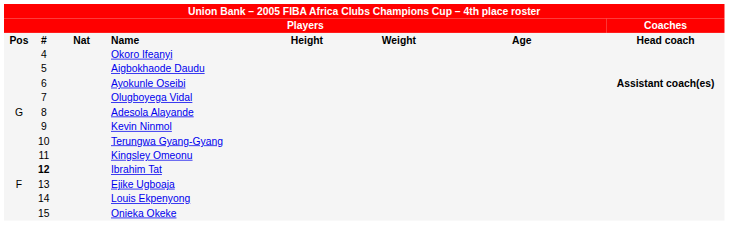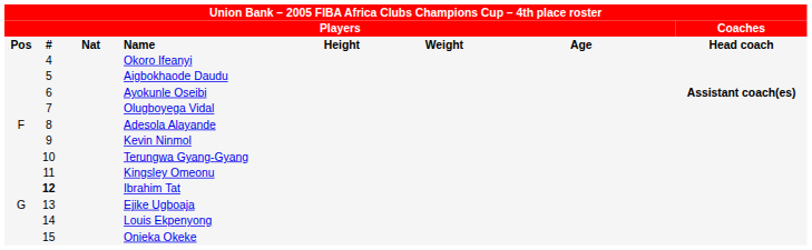Adesola Alayande | column 1: G -> F
Ejike Ugboaja | column 1: F -> G
